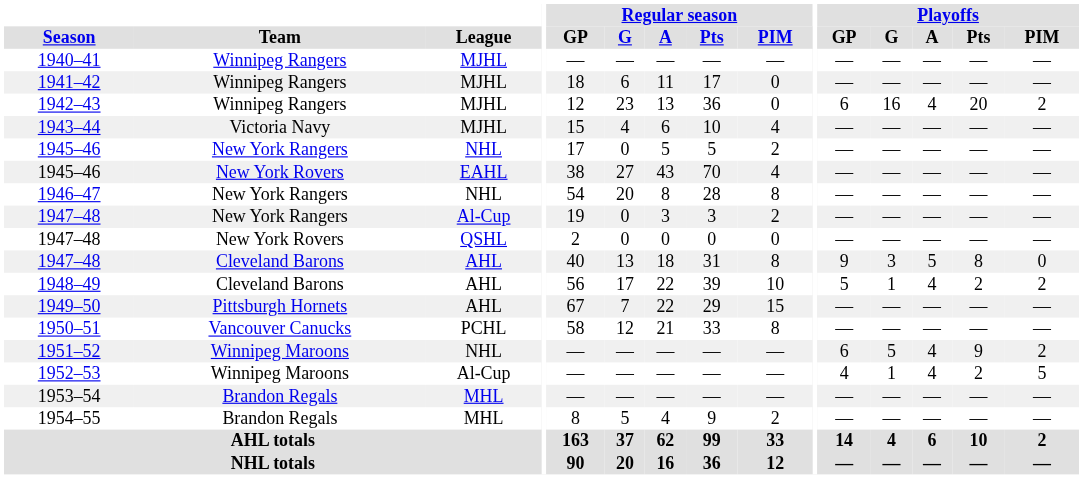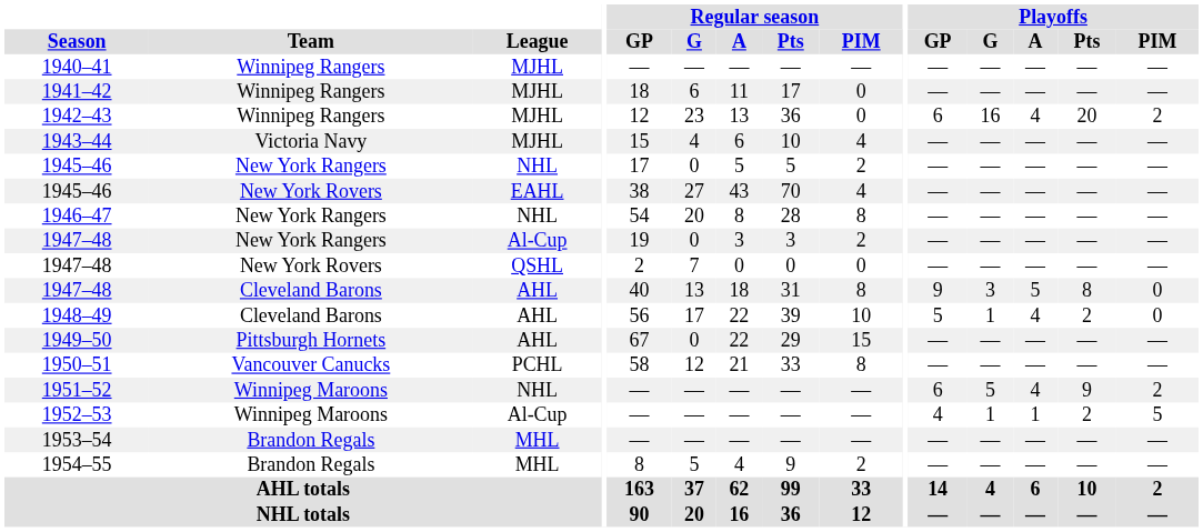1947–48 / New York Rovers | Regular season / G: 0 -> 7
1948–49 | Playoffs / PIM: 2 -> 0
1949–50 | Regular season / G: 7 -> 0
1952–53 | Playoffs / A: 4 -> 1
